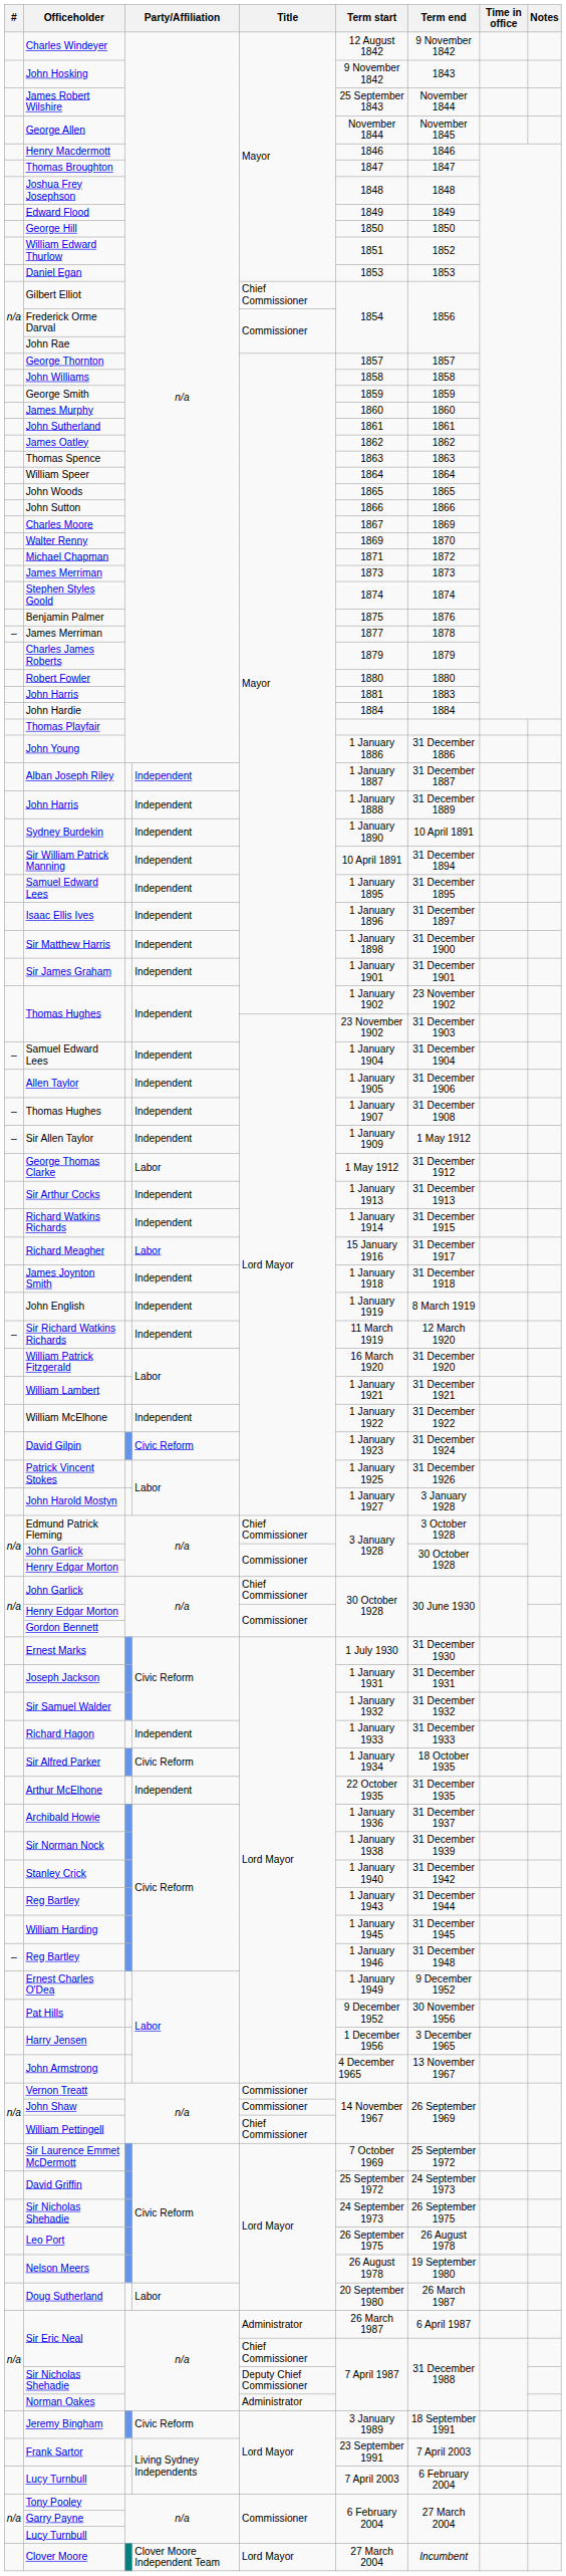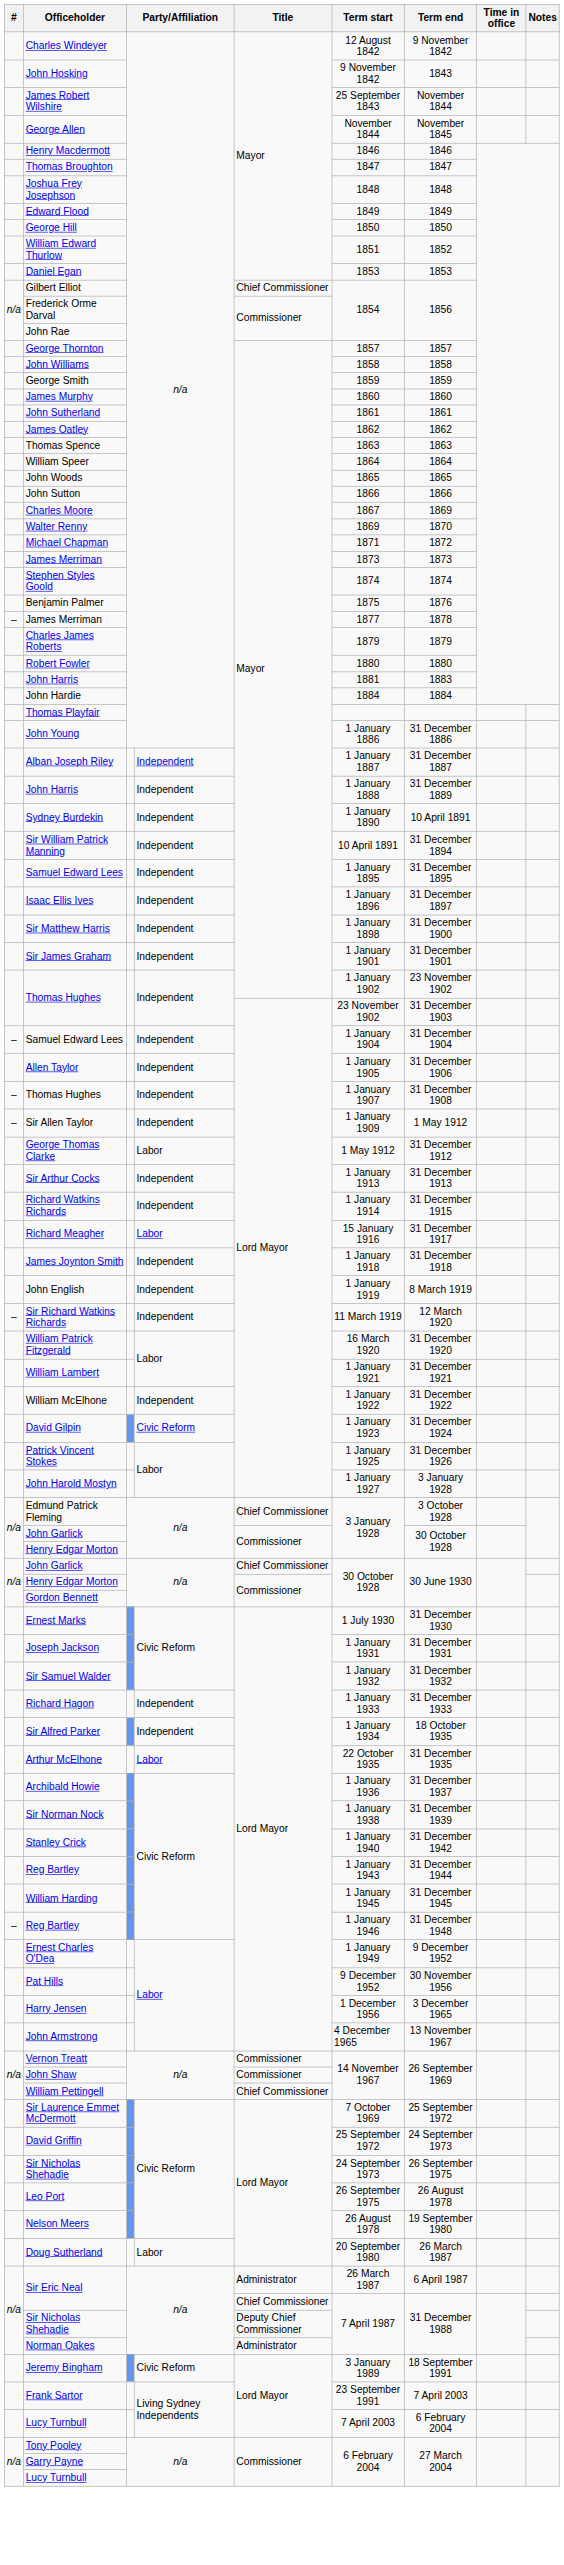Sir Alfred Parker | column 4: Civic Reform -> Independent
Arthur McElhone | column 4: Independent -> Labor
- row: Clover Moore | Clover Moore Independent Team | Lord Mayor | 27 March 2004 | Incumbent
